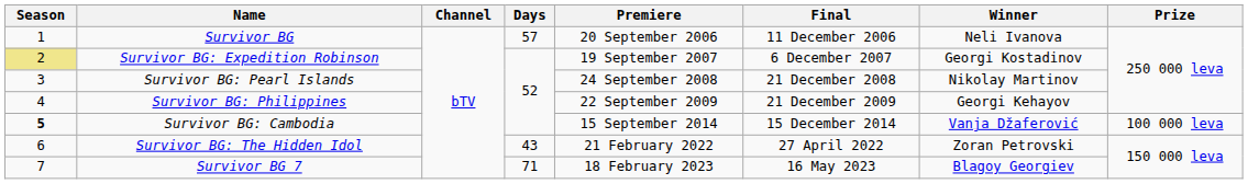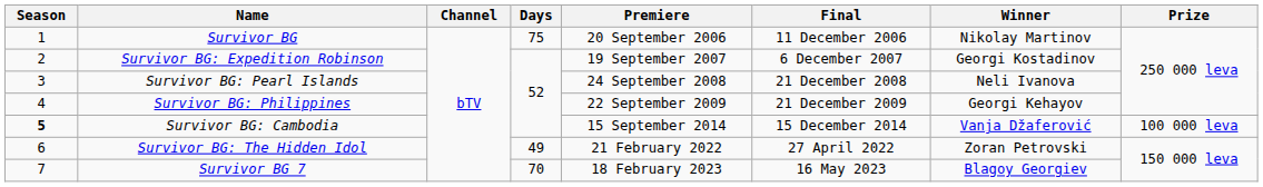Survivor BG | Days: 57 -> 75
Survivor BG | Winner: Neli Ivanova -> Nikolay Martinov
Survivor BG: Expedition Robinson | Season: khaki background -> no background
Survivor BG: Pearl Islands | Winner: Nikolay Martinov -> Neli Ivanova
Survivor BG: The Hidden Idol | Days: 43 -> 49
Survivor BG 7 | Days: 71 -> 70
